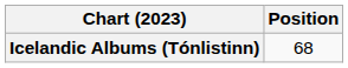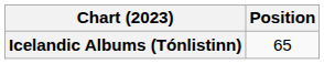Icelandic Albums (Tónlistinn) | Position: 68 -> 65
